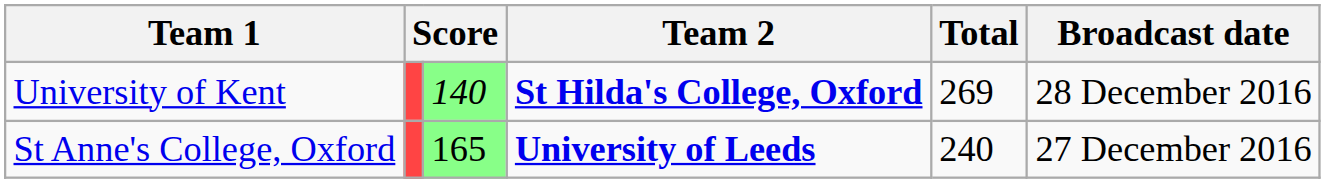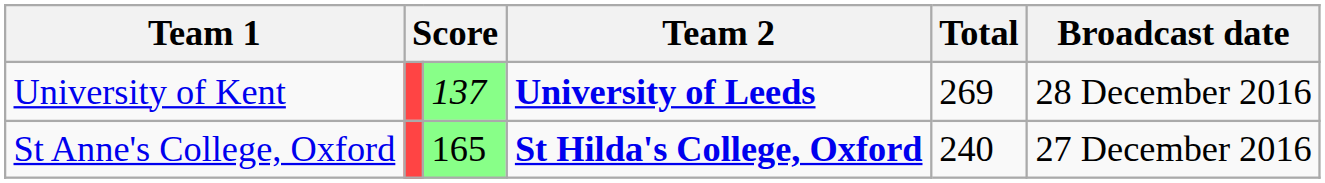University of Kent | column 3: 140 -> 137
University of Kent | Team 2: St Hilda's College, Oxford -> University of Leeds
St Anne's College, Oxford | Team 2: University of Leeds -> St Hilda's College, Oxford
